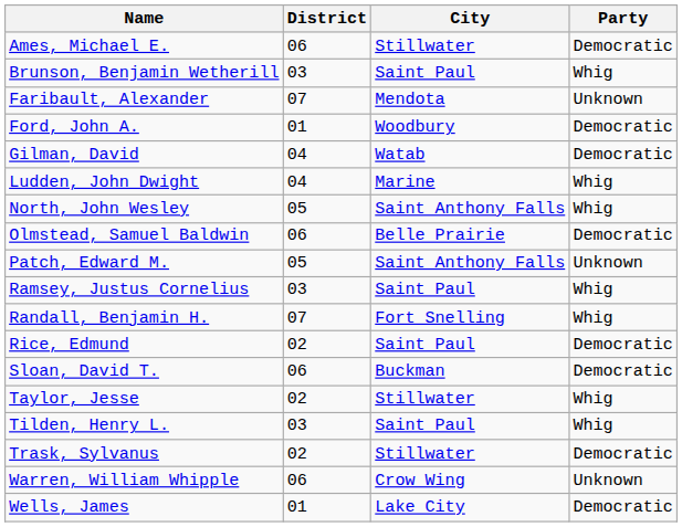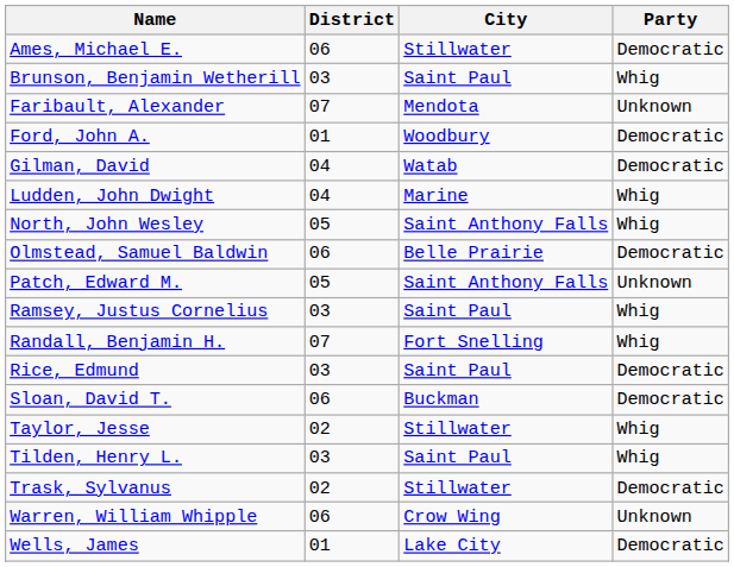Rice, Edmund | District: 02 -> 03
